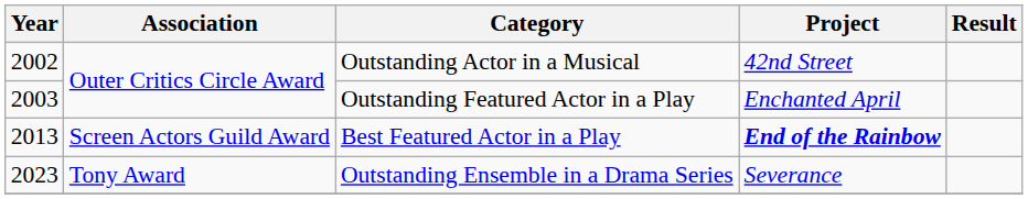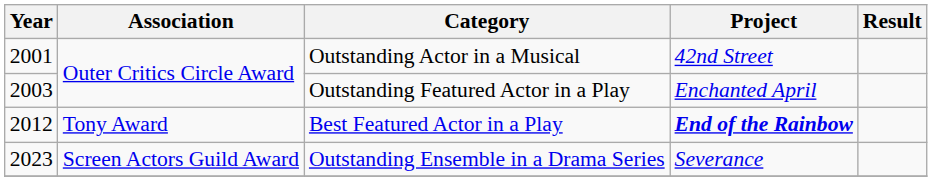Outstanding Actor in a Musical | Year: 2002 -> 2001
Best Featured Actor in a Play | Year: 2013 -> 2012
Best Featured Actor in a Play | Association: Screen Actors Guild Award -> Tony Award
Outstanding Ensemble in a Drama Series | Association: Tony Award -> Screen Actors Guild Award
